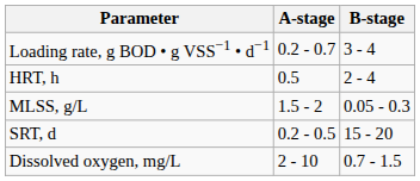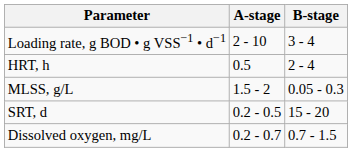Loading rate, g BOD • g VSS−1 • d−1 | A-stage: 0.2 - 0.7 -> 2 - 10
Dissolved oxygen, mg/L | A-stage: 2 - 10 -> 0.2 - 0.7
